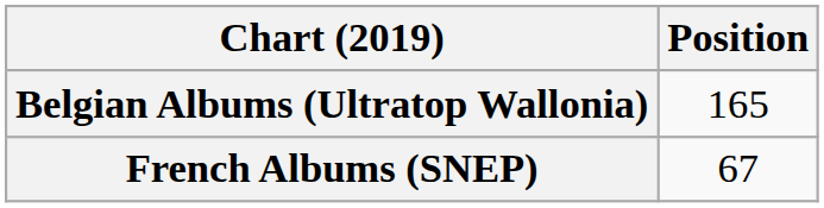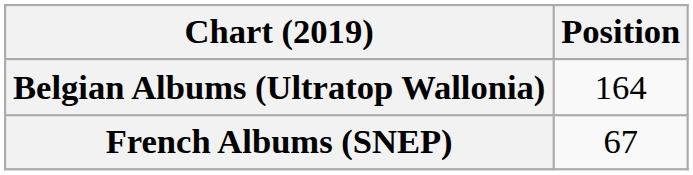Belgian Albums (Ultratop Wallonia) | Position: 165 -> 164
